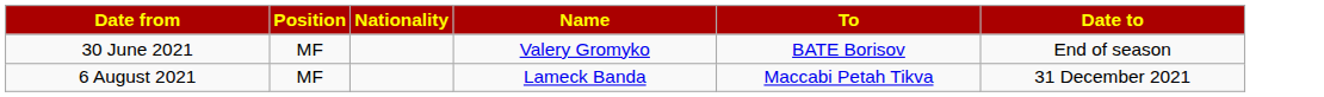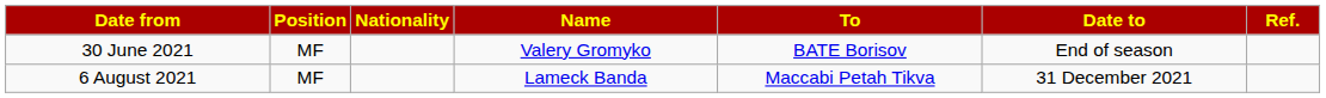+ column: Ref.
